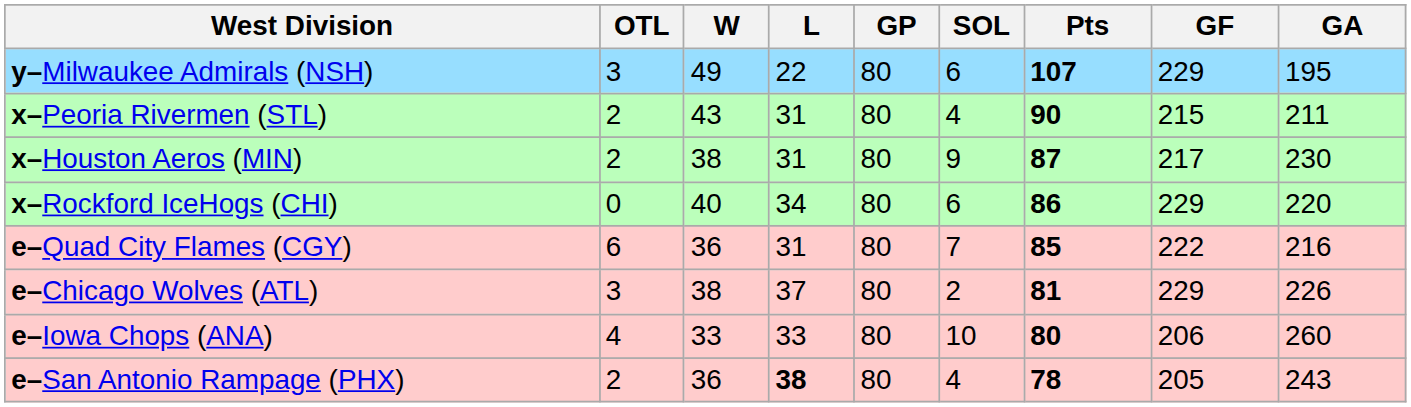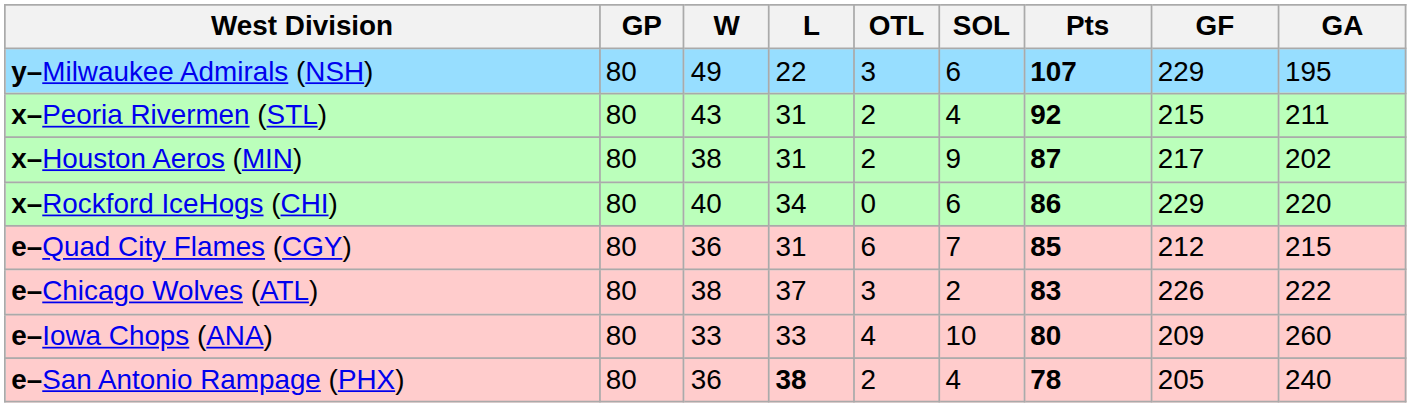columns swapped: GP <-> OTL
x–Peoria Rivermen (STL) | Pts: 90 -> 92
x–Houston Aeros (MIN) | GA: 230 -> 202
e–Quad City Flames (CGY) | GF: 222 -> 212
e–Quad City Flames (CGY) | GA: 216 -> 215
e–Chicago Wolves (ATL) | Pts: 81 -> 83
e–Chicago Wolves (ATL) | GF: 229 -> 226
e–Chicago Wolves (ATL) | GA: 226 -> 222
e–Iowa Chops (ANA) | GF: 206 -> 209
e–San Antonio Rampage (PHX) | GA: 243 -> 240
